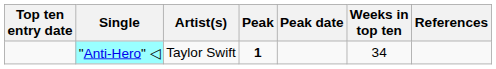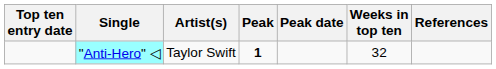"Anti-Hero" ◁ | Weeks in top ten: 34 -> 32
